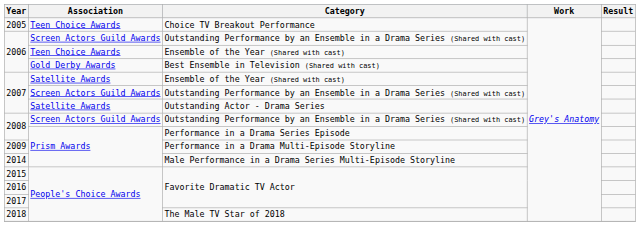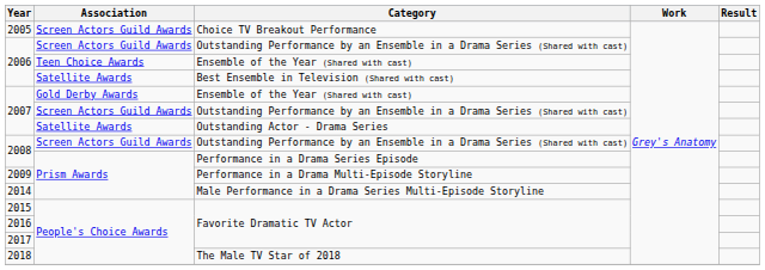2005 | Association: Teen Choice Awards -> Screen Actors Guild Awards
2006 / Best Ensemble in Television (Shared with cast) | Association: Gold Derby Awards -> Satellite Awards
2007 / Ensemble of the Year (Shared with cast) | Association: Satellite Awards -> Gold Derby Awards
